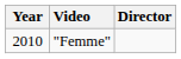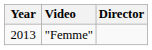"Femme" | Year: 2010 -> 2013
